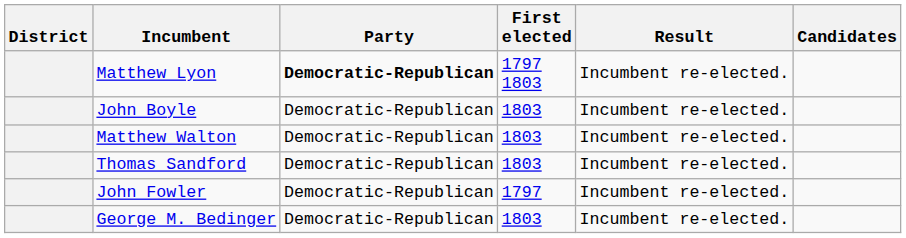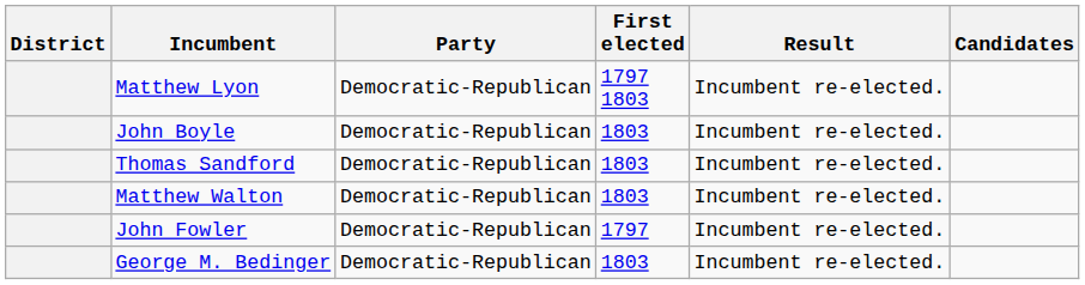Matthew Lyon | Party: bold -> normal
rows swapped: Matthew Walton <-> Thomas Sandford
